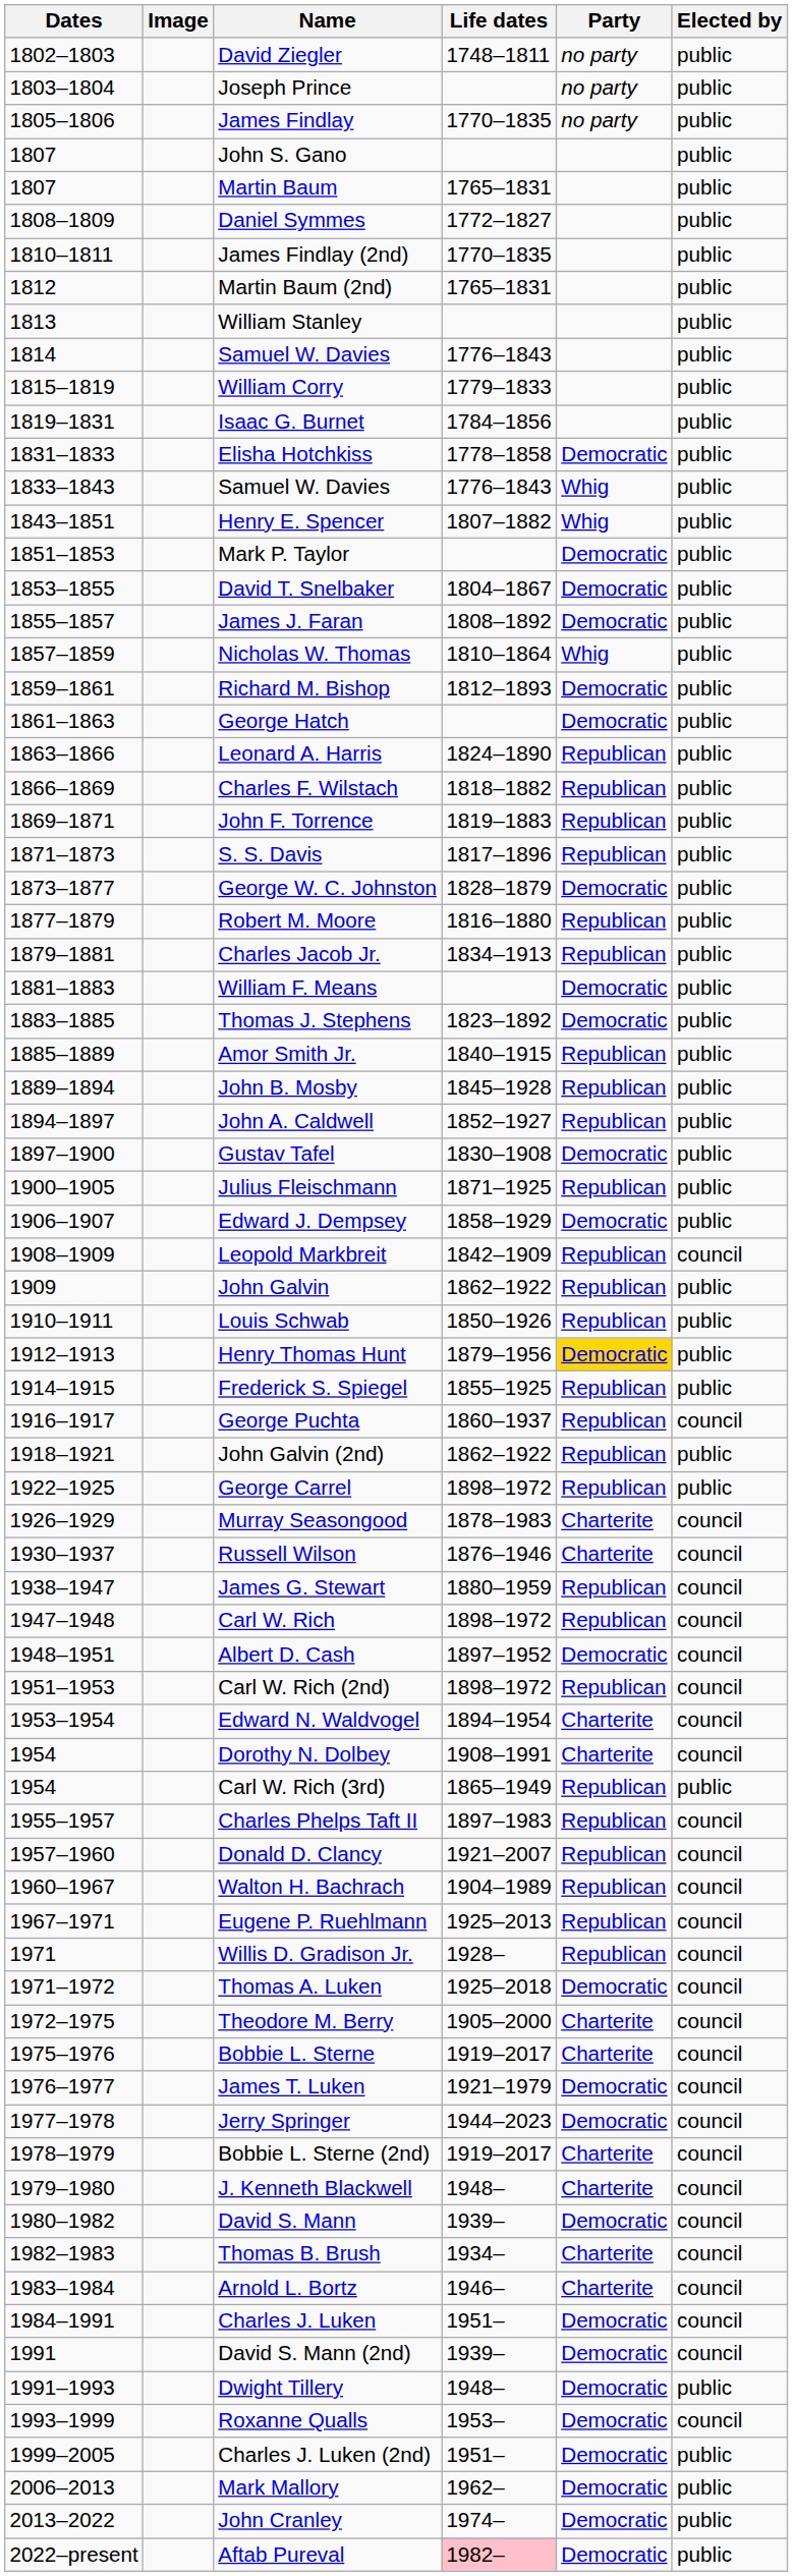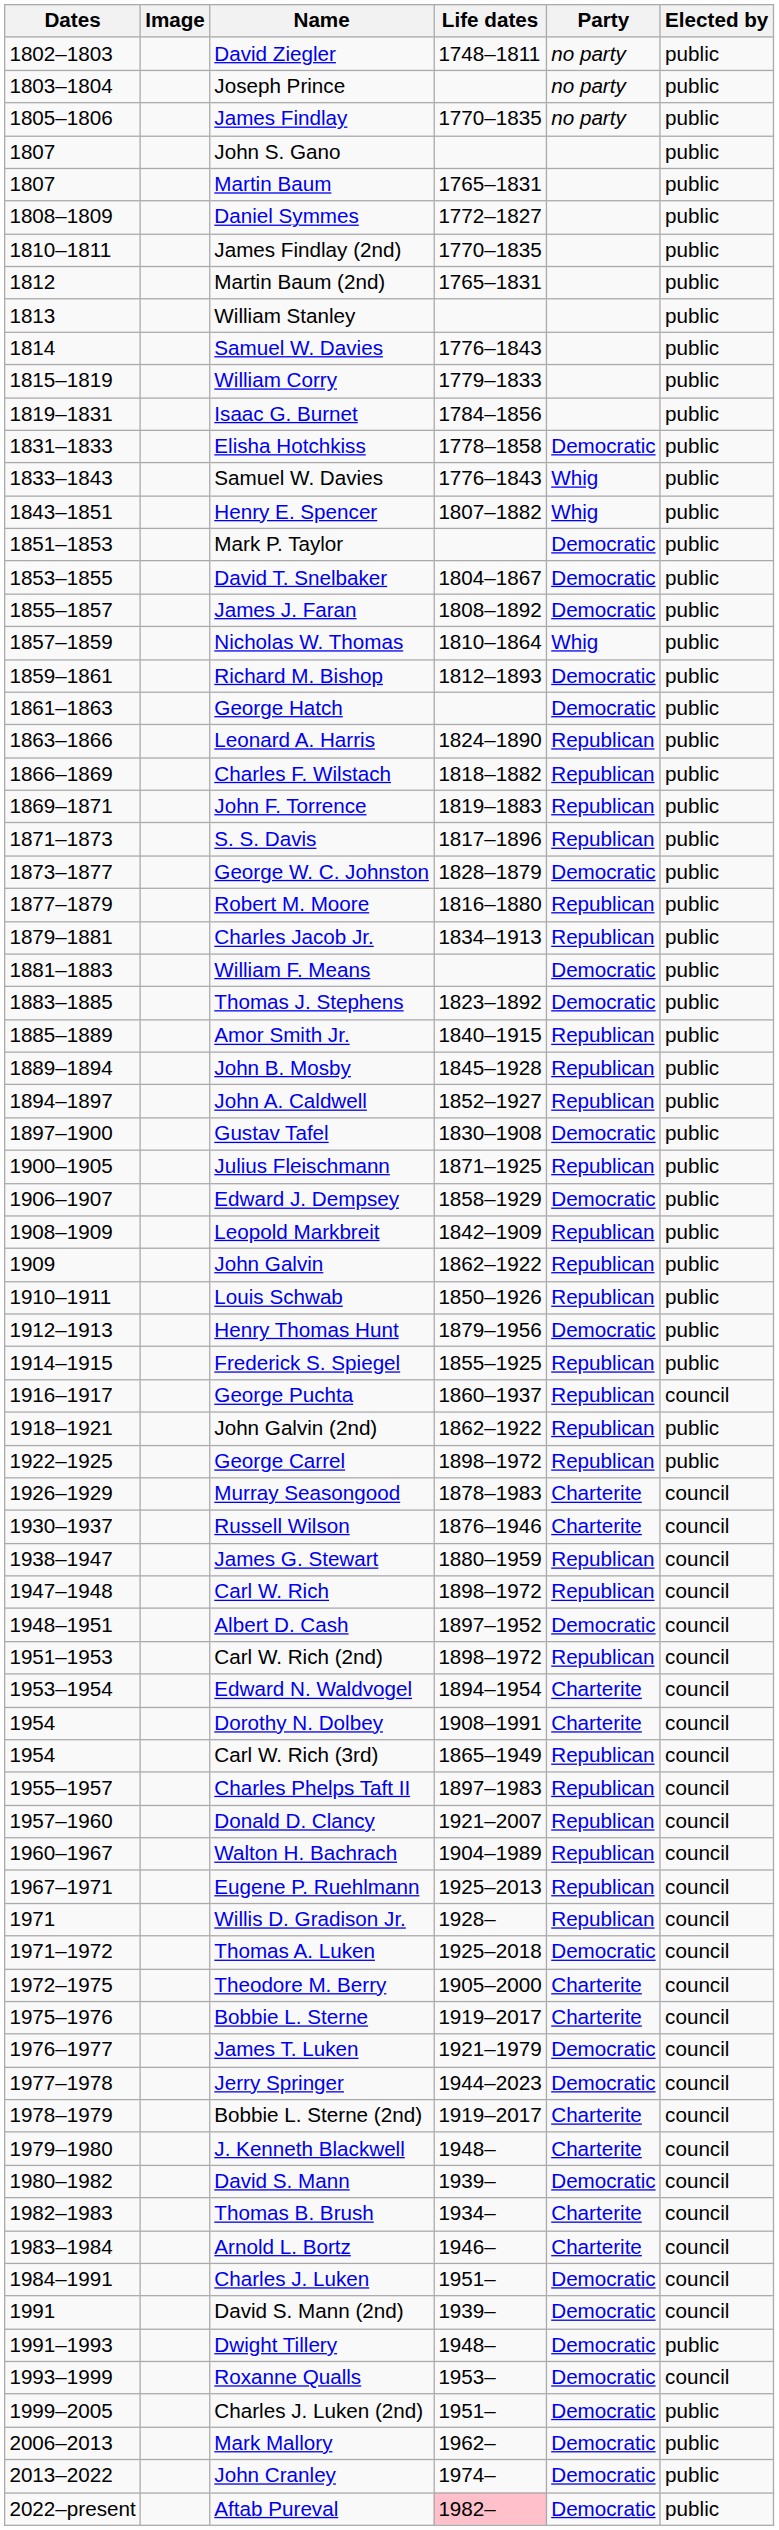Leopold Markbreit | Elected by: council -> public
Henry Thomas Hunt | Party: gold background -> no background
Carl W. Rich (3rd) | Elected by: public -> council
